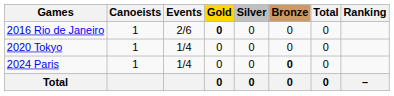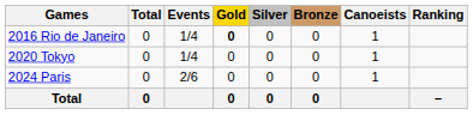columns swapped: Canoeists <-> Total
2016 Rio de Janeiro | Events: 2/6 -> 1/4
2024 Paris | Events: 1/4 -> 2/6
2024 Paris | Bronze: bold -> normal
